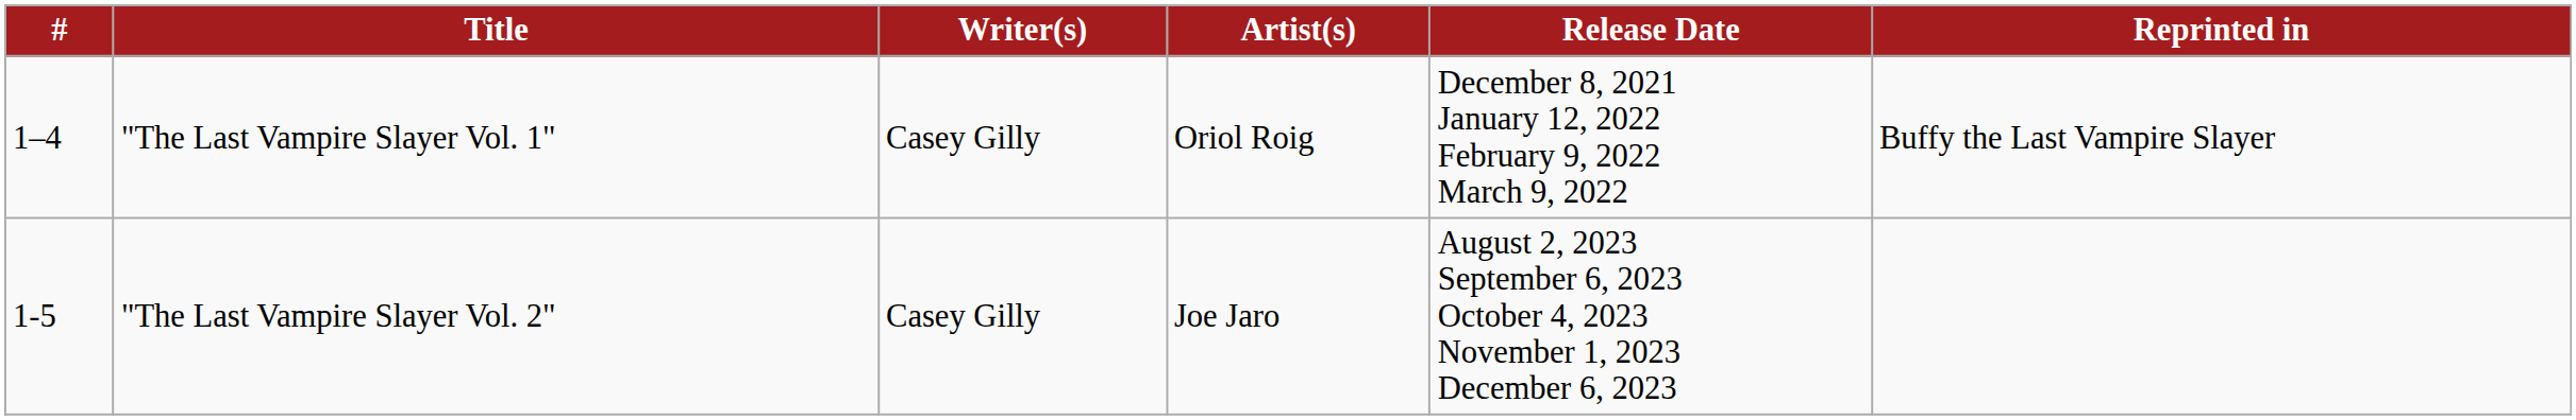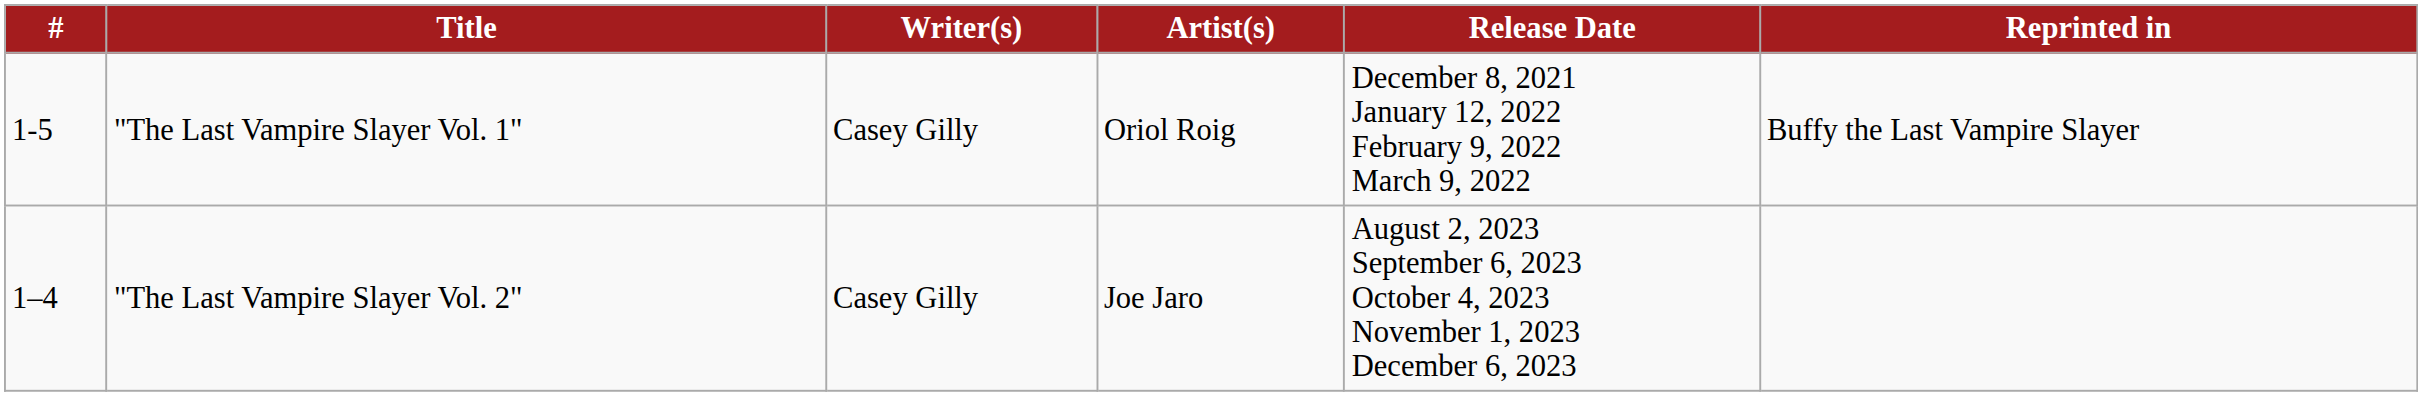"The Last Vampire Slayer Vol. 1" | #: 1–4 -> 1-5
"The Last Vampire Slayer Vol. 2" | #: 1-5 -> 1–4
